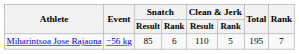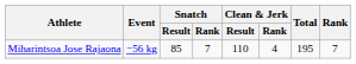Miharintsoa Jose Rajaona | Snatch / Rank: 6 -> 7
Miharintsoa Jose Rajaona | Clean & Jerk / Rank: 5 -> 4
